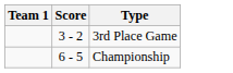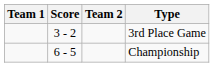+ column: Team 2
